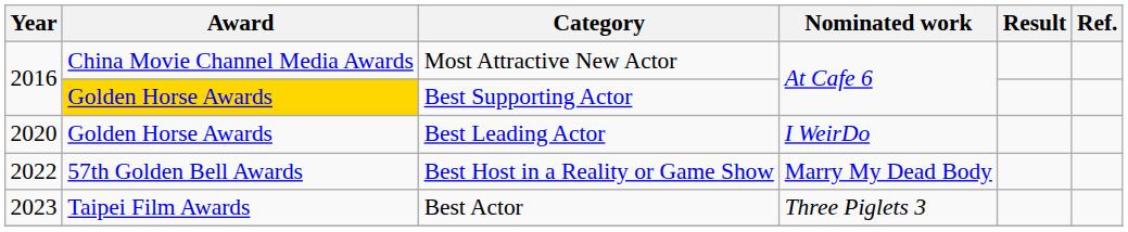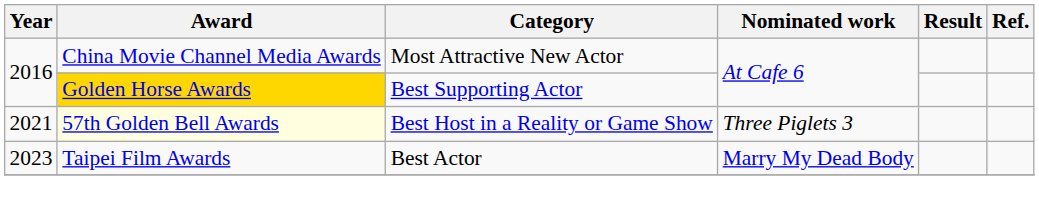- row: 2020 | Golden Horse Awards | Best Leading Actor | I WeirDo
Best Host in a Reality or Game Show | Year: 2022 -> 2021
Best Host in a Reality or Game Show | Award: no background -> lightyellow background
Best Host in a Reality or Game Show | Nominated work: Marry My Dead Body -> Three Piglets 3
Best Actor | Nominated work: Three Piglets 3 -> Marry My Dead Body
